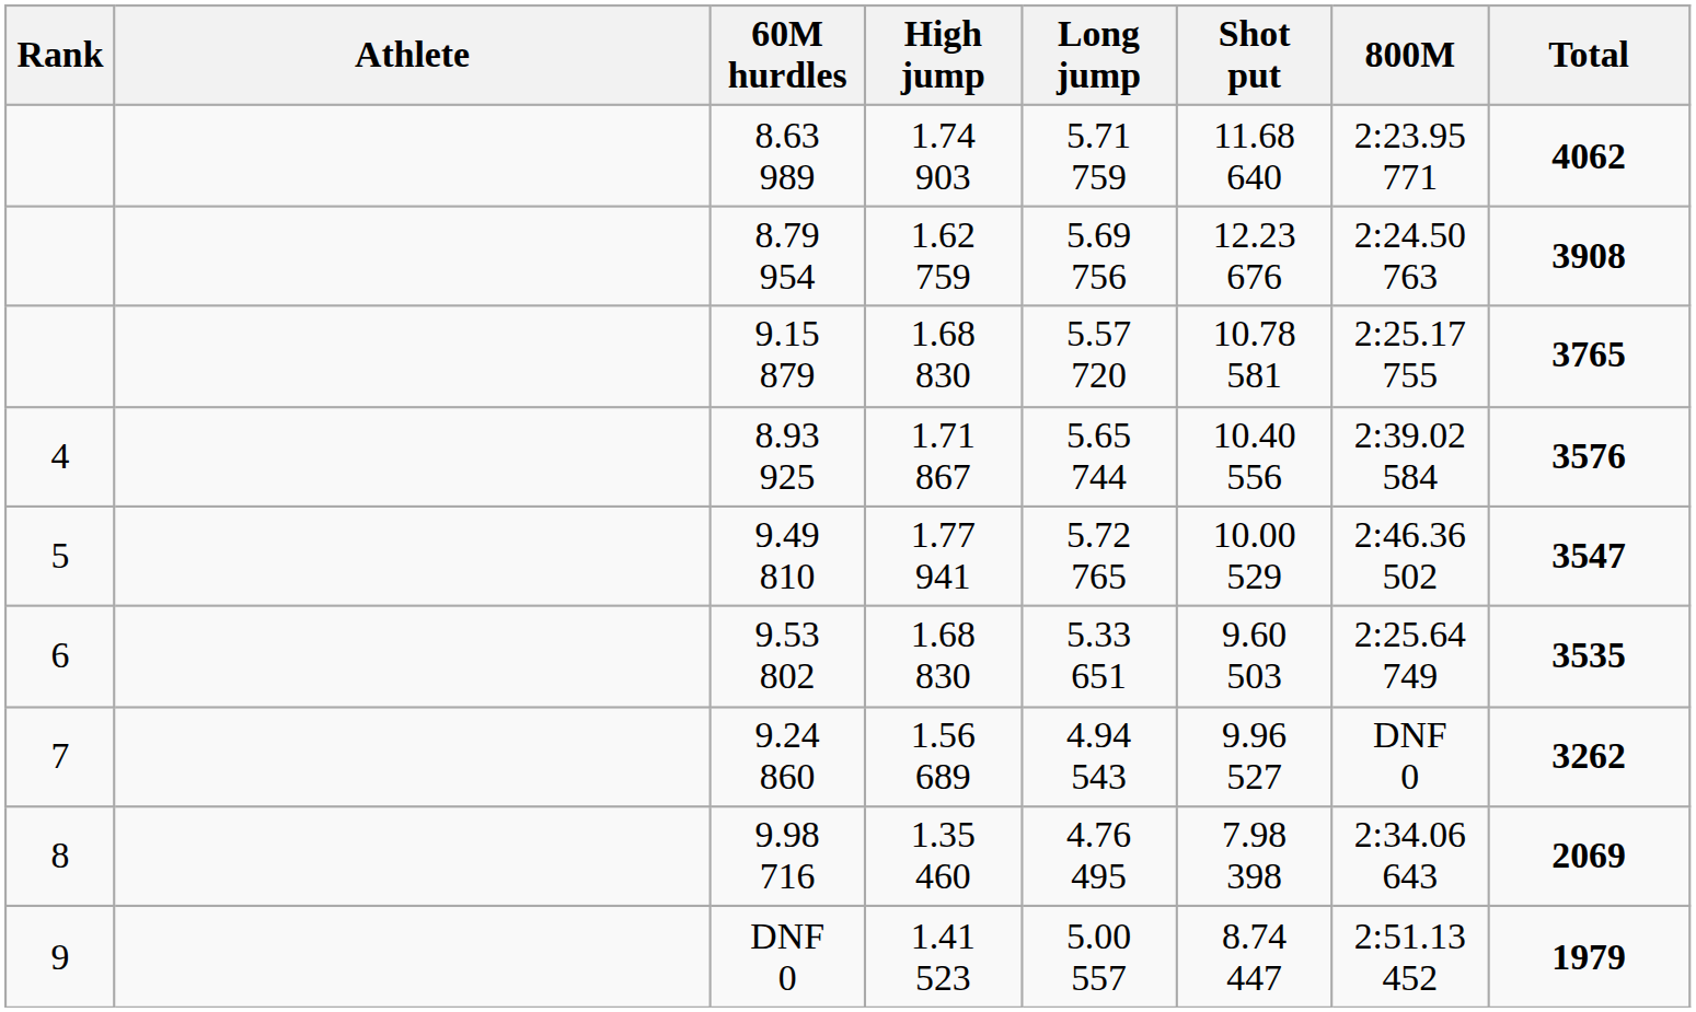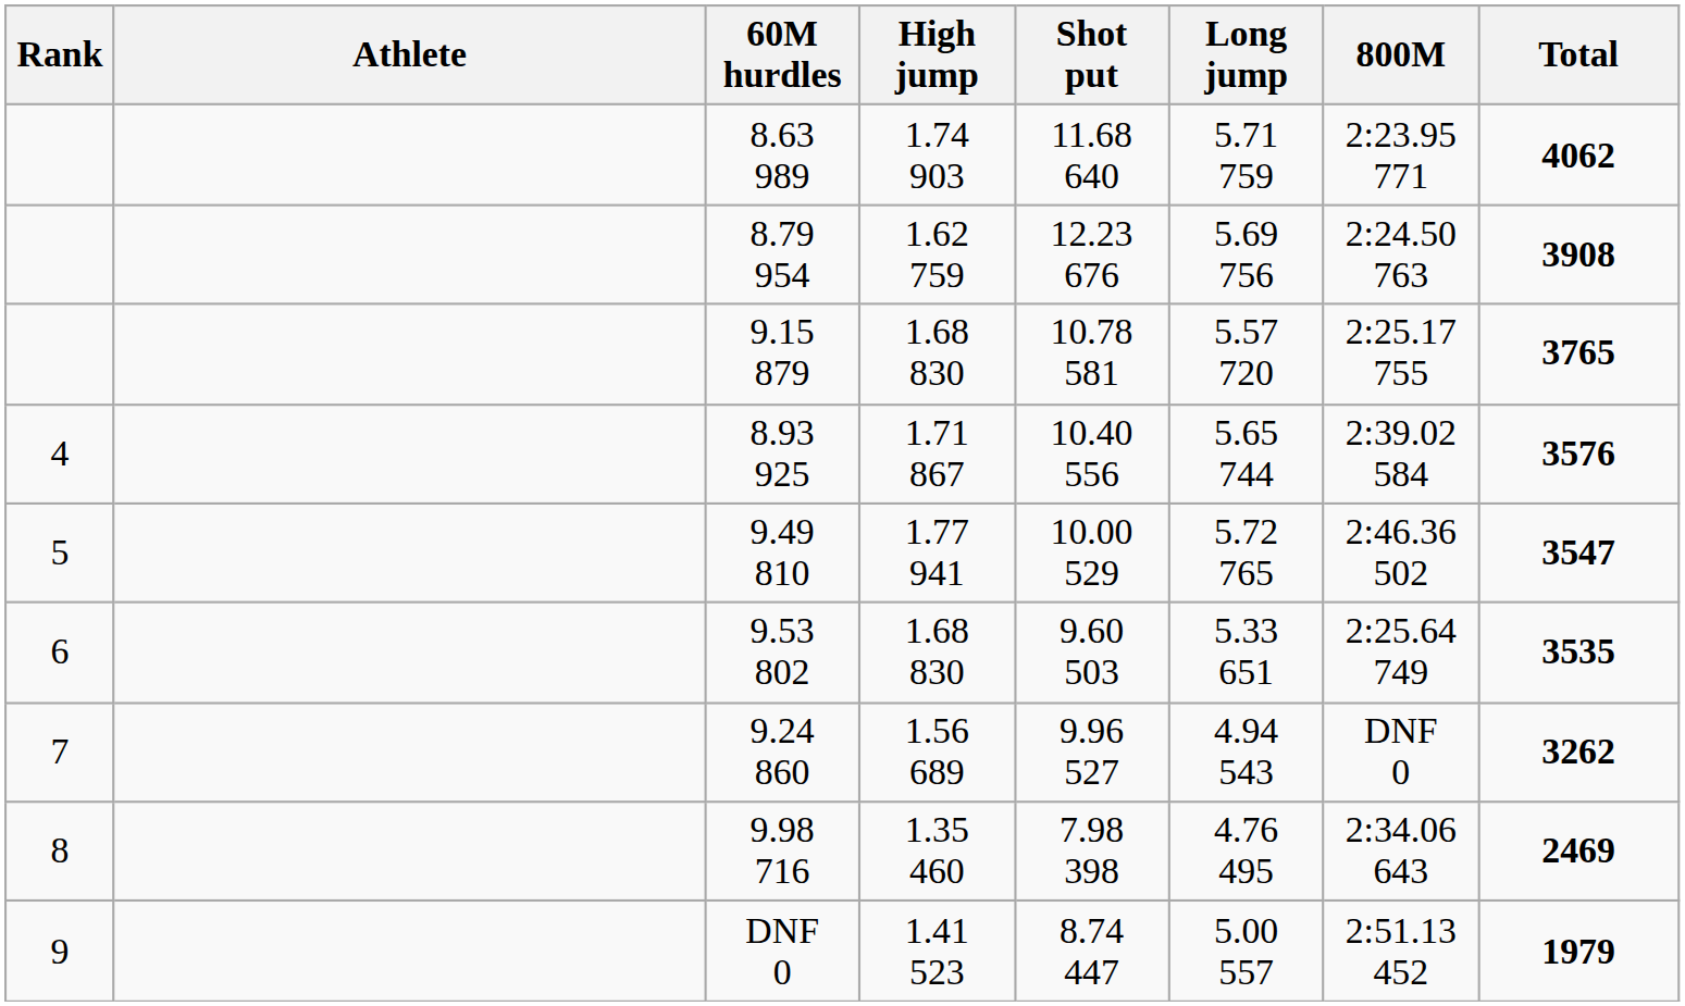columns swapped: Shot put <-> Long jump
9.98 716 | Total: 2069 -> 2469
